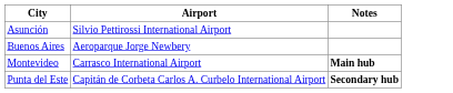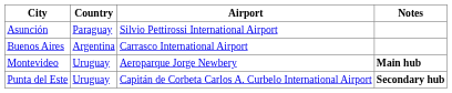+ column: Country | Paraguay | Argentina | Uruguay | Uruguay
Buenos Aires | Airport: Aeroparque Jorge Newbery -> Carrasco International Airport
Montevideo | Airport: Carrasco International Airport -> Aeroparque Jorge Newbery
